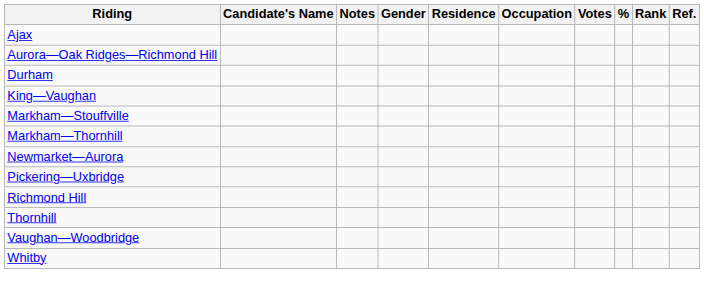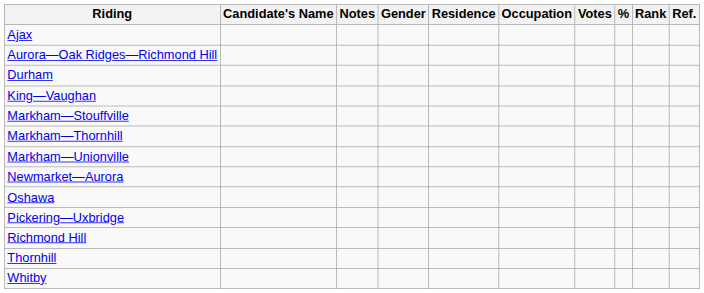+ row: Markham—Unionville
+ row: Oshawa
- row: Vaughan—Woodbridge
